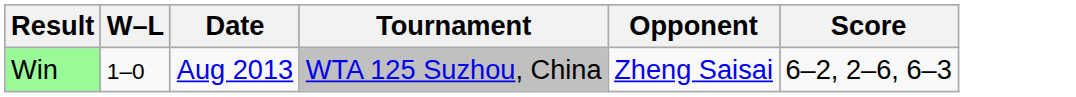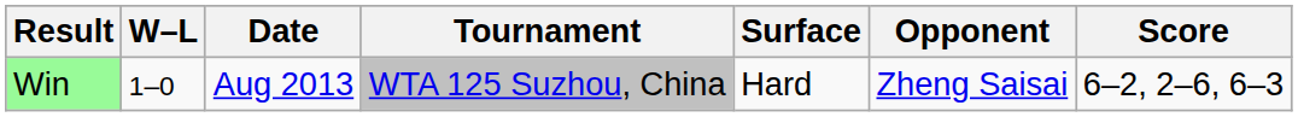+ column: Surface | Hard
